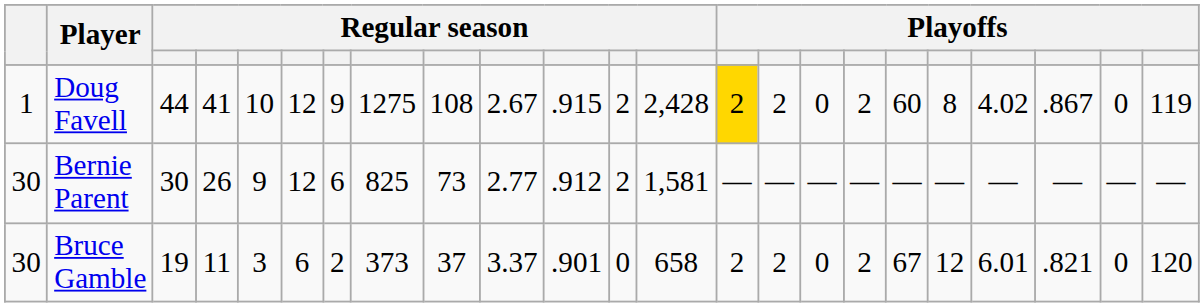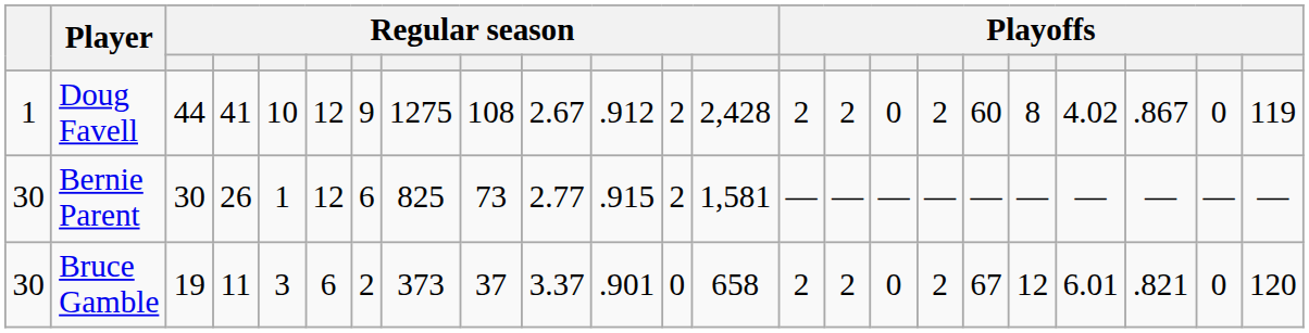Doug Favell | column 11: .915 -> .912
Doug Favell | column 14: gold background -> no background
Bernie Parent | column 5: 9 -> 1
Bernie Parent | column 11: .912 -> .915
